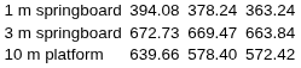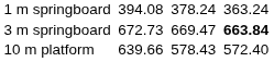3 m springboard | column 7: normal -> bold
10 m platform | column 5: 578.40 -> 578.43
10 m platform | column 7: 572.42 -> 572.40
